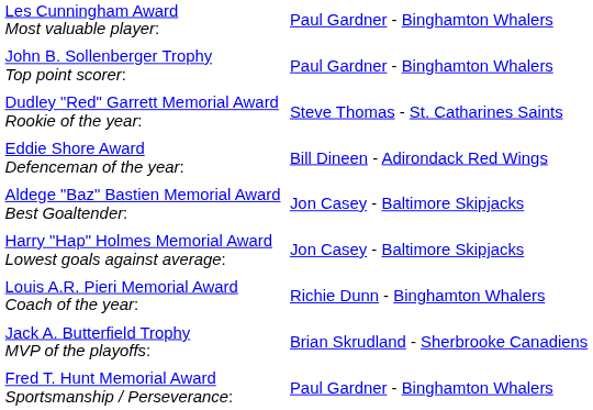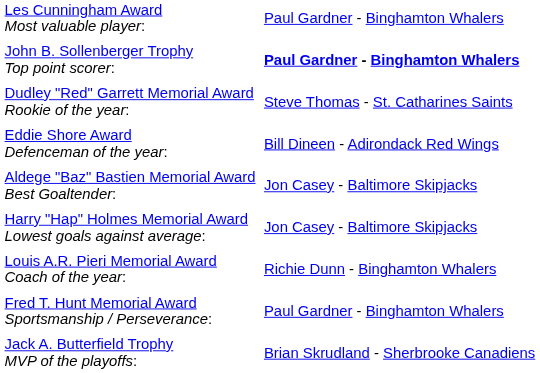John B. Sollenberger Trophy Top point scorer: | column 2: normal -> bold
rows swapped: Fred T. Hunt Memorial Award Sportsmanship / Perseverance: <-> Jack A. Butterfield Trophy MVP of the playoffs:
